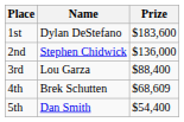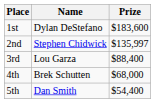2nd | Prize: $136,000 -> $135,997
4th | Prize: $68,609 -> $68,000
